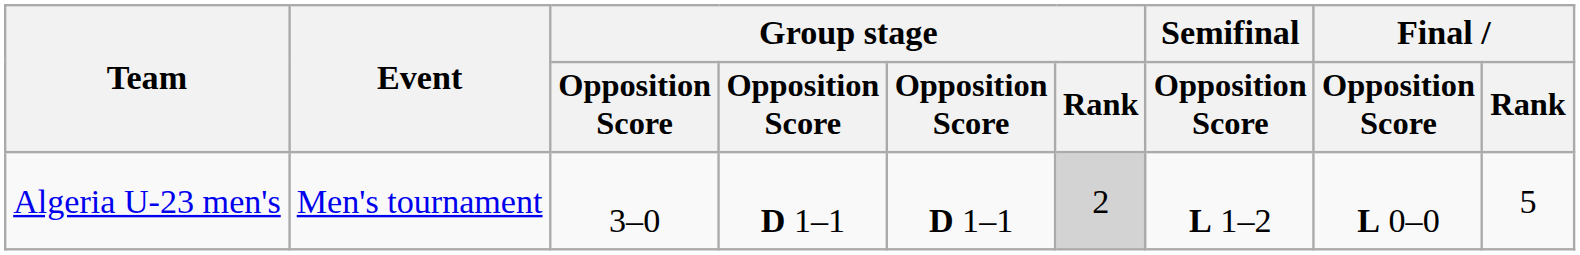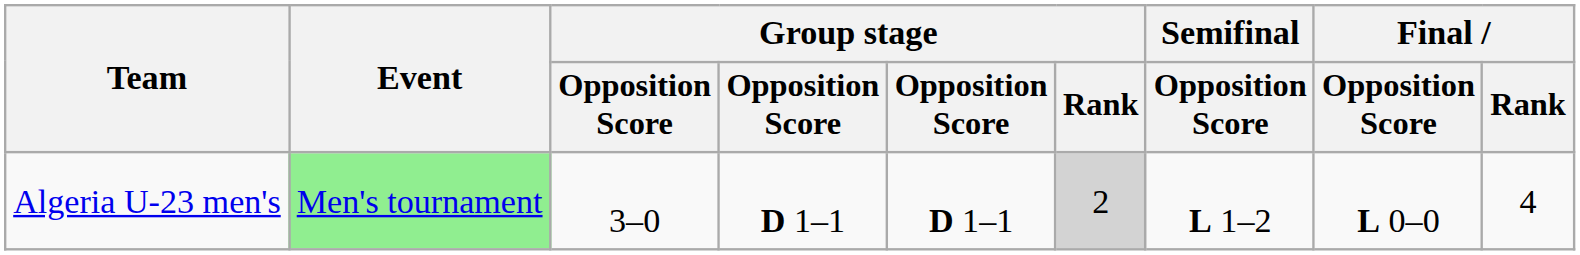Algeria U-23 men's | Event: no background -> lightgreen background
Algeria U-23 men's | Final / Rank: 5 -> 4
